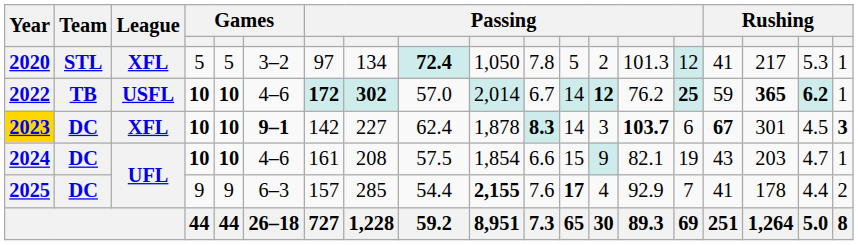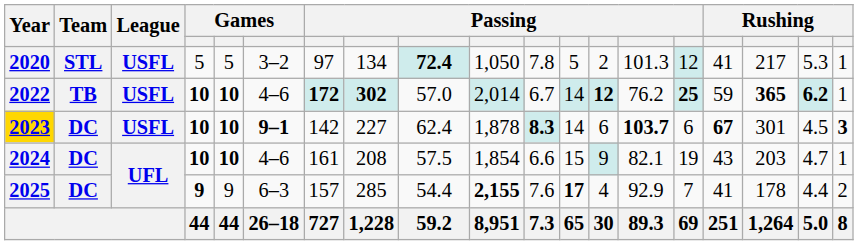2020 | League: XFL -> USFL
2023 | League: XFL -> USFL
2023 | column 13: 3 -> 6
2025 | column 4: normal -> bold
